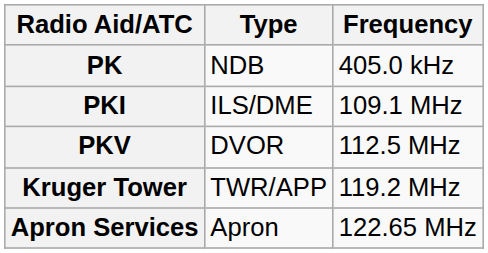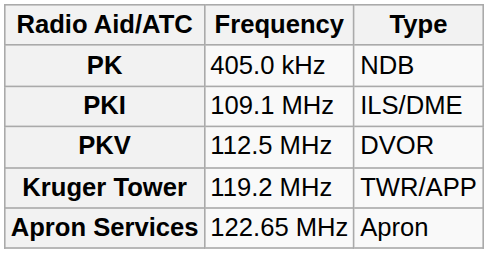columns swapped: Type <-> Frequency
